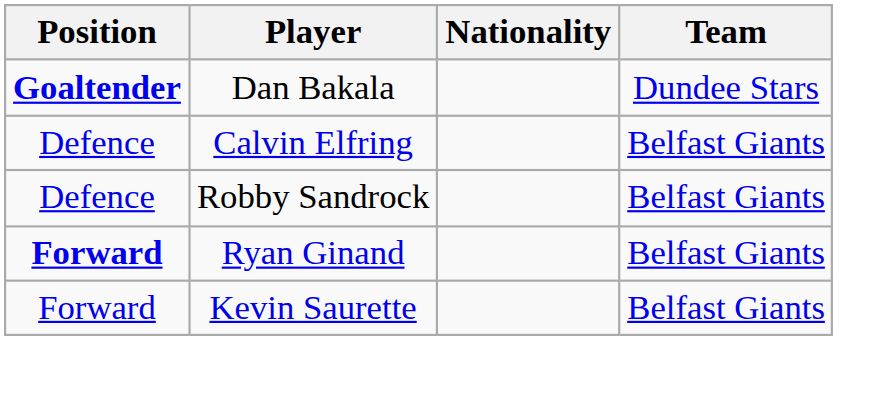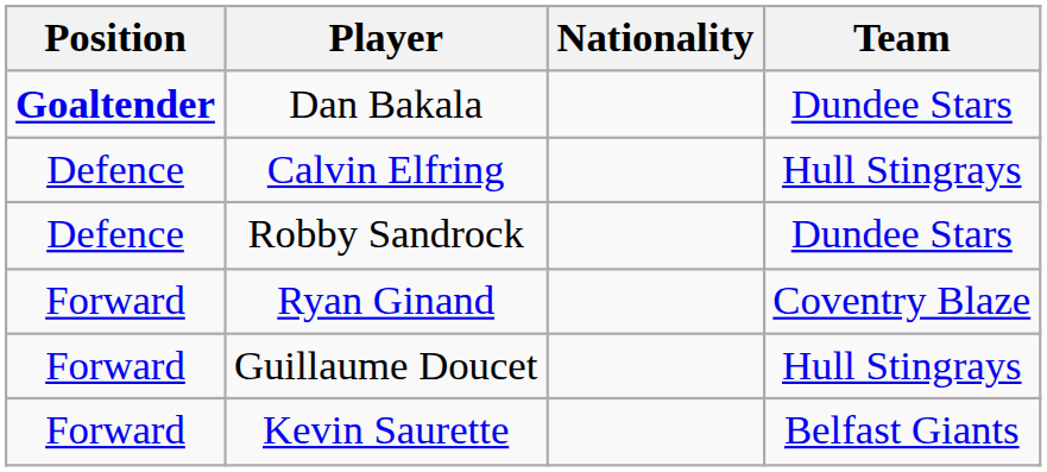Calvin Elfring | Team: Belfast Giants -> Hull Stingrays
Robby Sandrock | Team: Belfast Giants -> Dundee Stars
Ryan Ginand | Position: bold -> normal
Ryan Ginand | Team: Belfast Giants -> Coventry Blaze
+ row: Forward | Guillaume Doucet | Hull Stingrays
